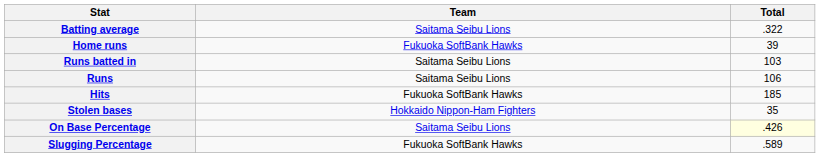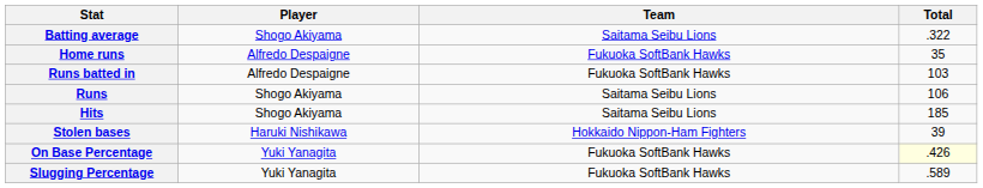+ column: Player | Shogo Akiyama | Alfredo Despaigne | Alfredo Despaigne | Shogo Akiyama | Shogo Akiyama | Haruki Nishikawa | Yuki Yanagita | Yuki Yanagita
Home runs | Total: 39 -> 35
Runs batted in | Team: Saitama Seibu Lions -> Fukuoka SoftBank Hawks
Hits | Team: Fukuoka SoftBank Hawks -> Saitama Seibu Lions
Stolen bases | Total: 35 -> 39
On Base Percentage | Team: Saitama Seibu Lions -> Fukuoka SoftBank Hawks
